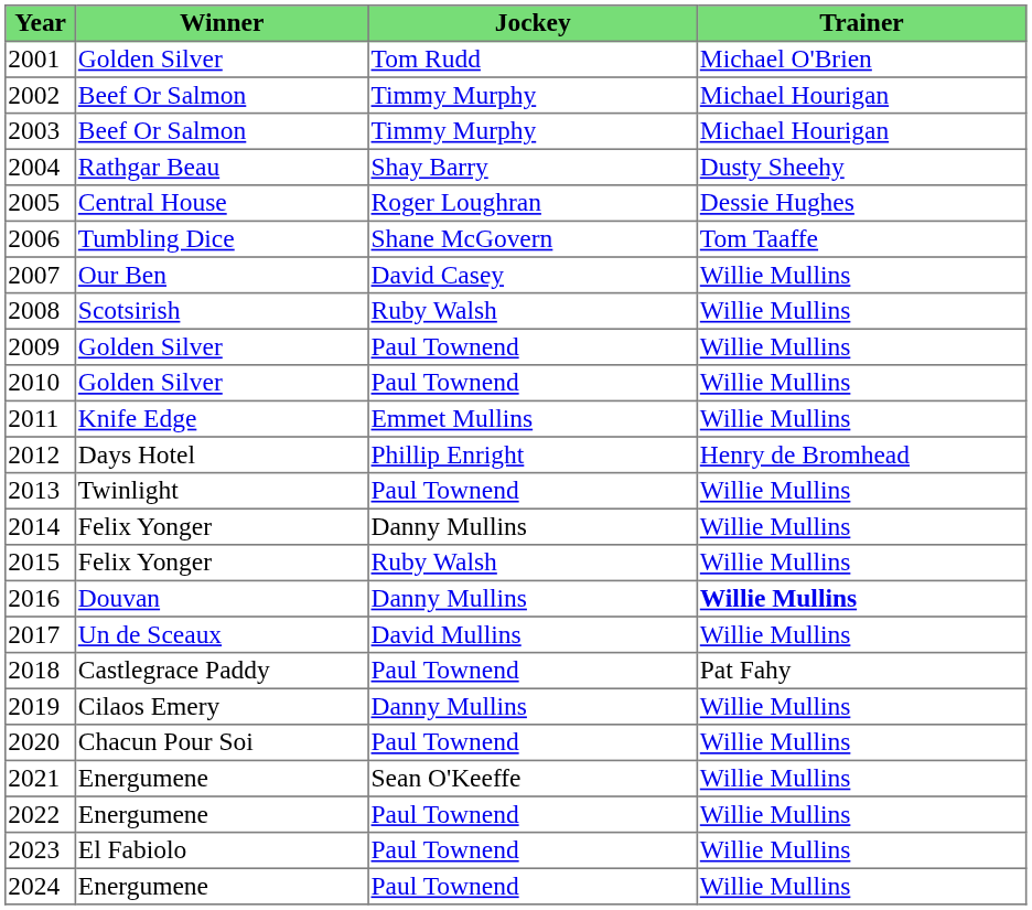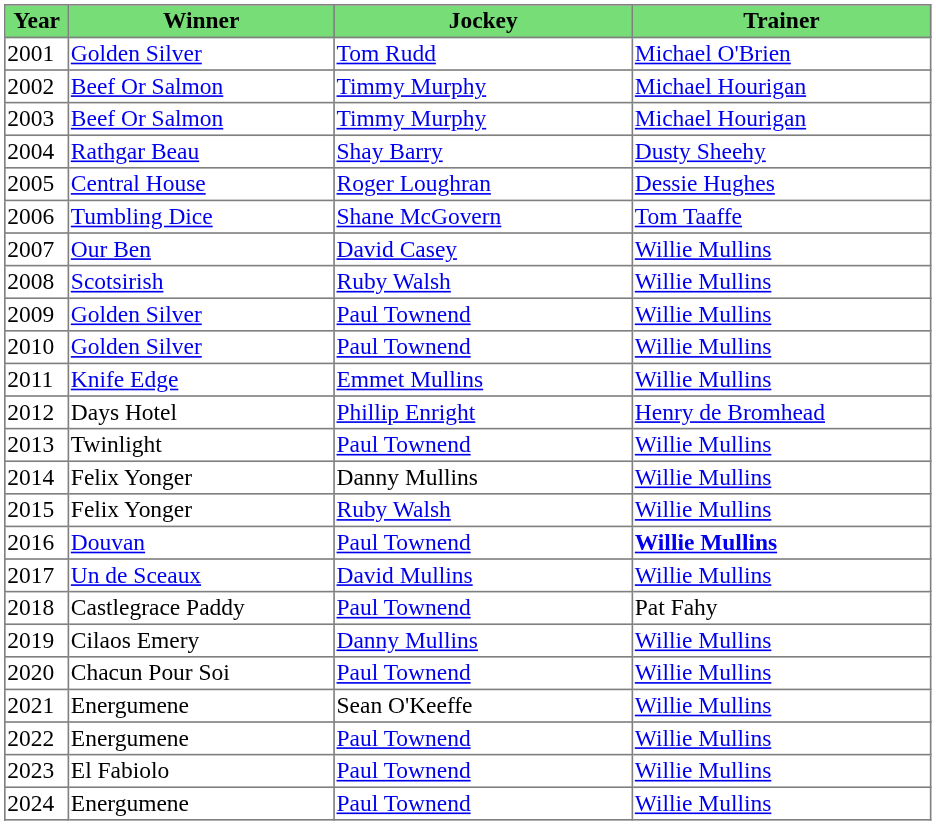2016 | Jockey: Danny Mullins -> Paul Townend
